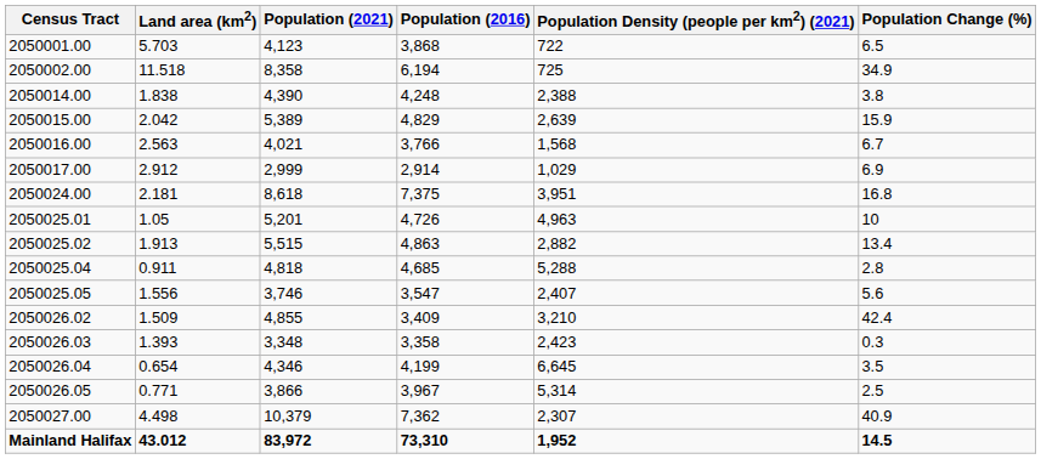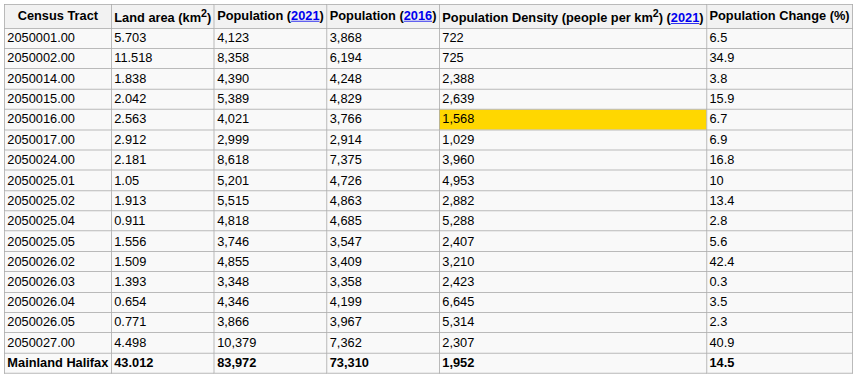2050016.00 | Population Density (people per km2) (2021): no background -> gold background
2050024.00 | Population Density (people per km2) (2021): 3,951 -> 3,960
2050025.01 | Population Density (people per km2) (2021): 4,963 -> 4,953
2050026.05 | Population Change (%): 2.5 -> 2.3
